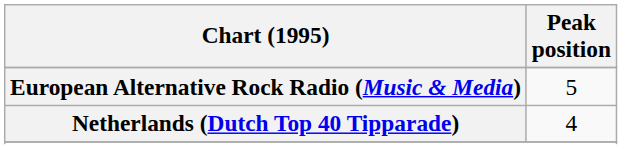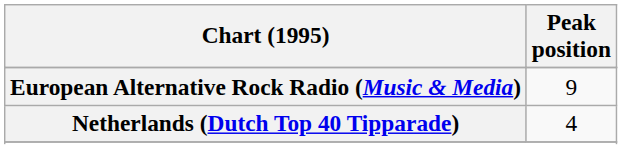European Alternative Rock Radio (Music & Media) | Peak position: 5 -> 9
